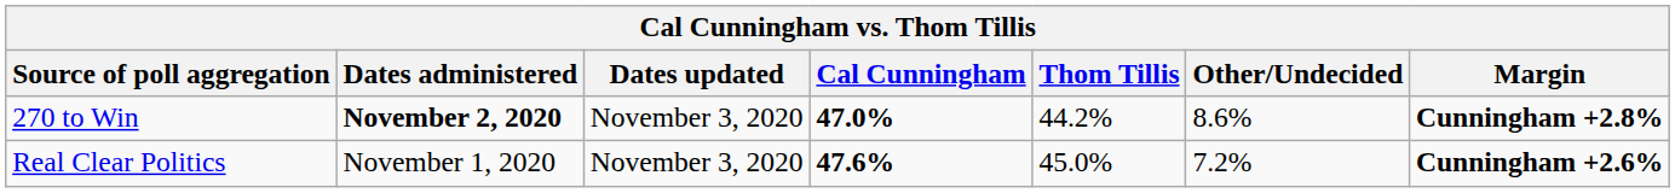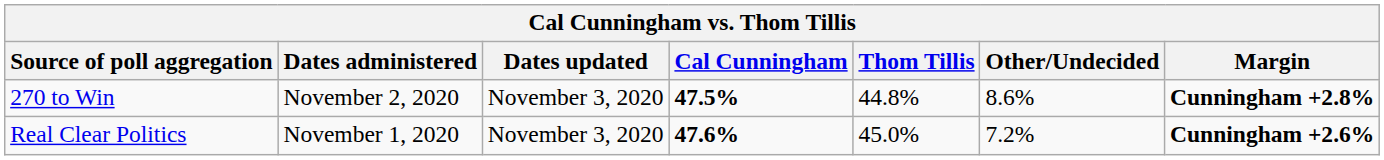270 to Win | Dates administered: bold -> normal
270 to Win | Cal Cunningham: 47.0% -> 47.5%
270 to Win | Thom Tillis: 44.2% -> 44.8%
